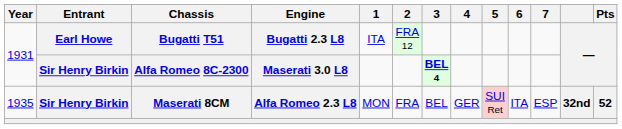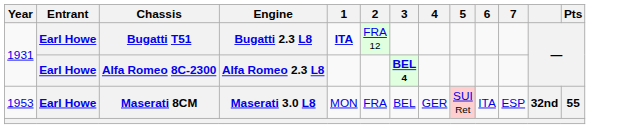Bugatti T51 | 1: normal -> bold
Alfa Romeo 8C-2300 | Entrant: Sir Henry Birkin -> Earl Howe
Alfa Romeo 8C-2300 | Engine: Maserati 3.0 L8 -> Alfa Romeo 2.3 L8
Maserati 8CM | Year: 1935 -> 1953
Maserati 8CM | Entrant: Sir Henry Birkin -> Earl Howe
Maserati 8CM | Engine: Alfa Romeo 2.3 L8 -> Maserati 3.0 L8
Maserati 8CM | Pts: 52 -> 55
